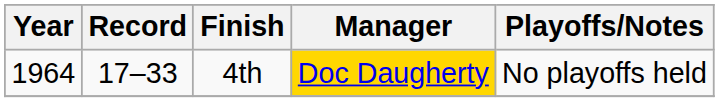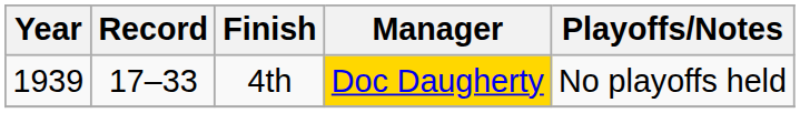4th | Year: 1964 -> 1939
